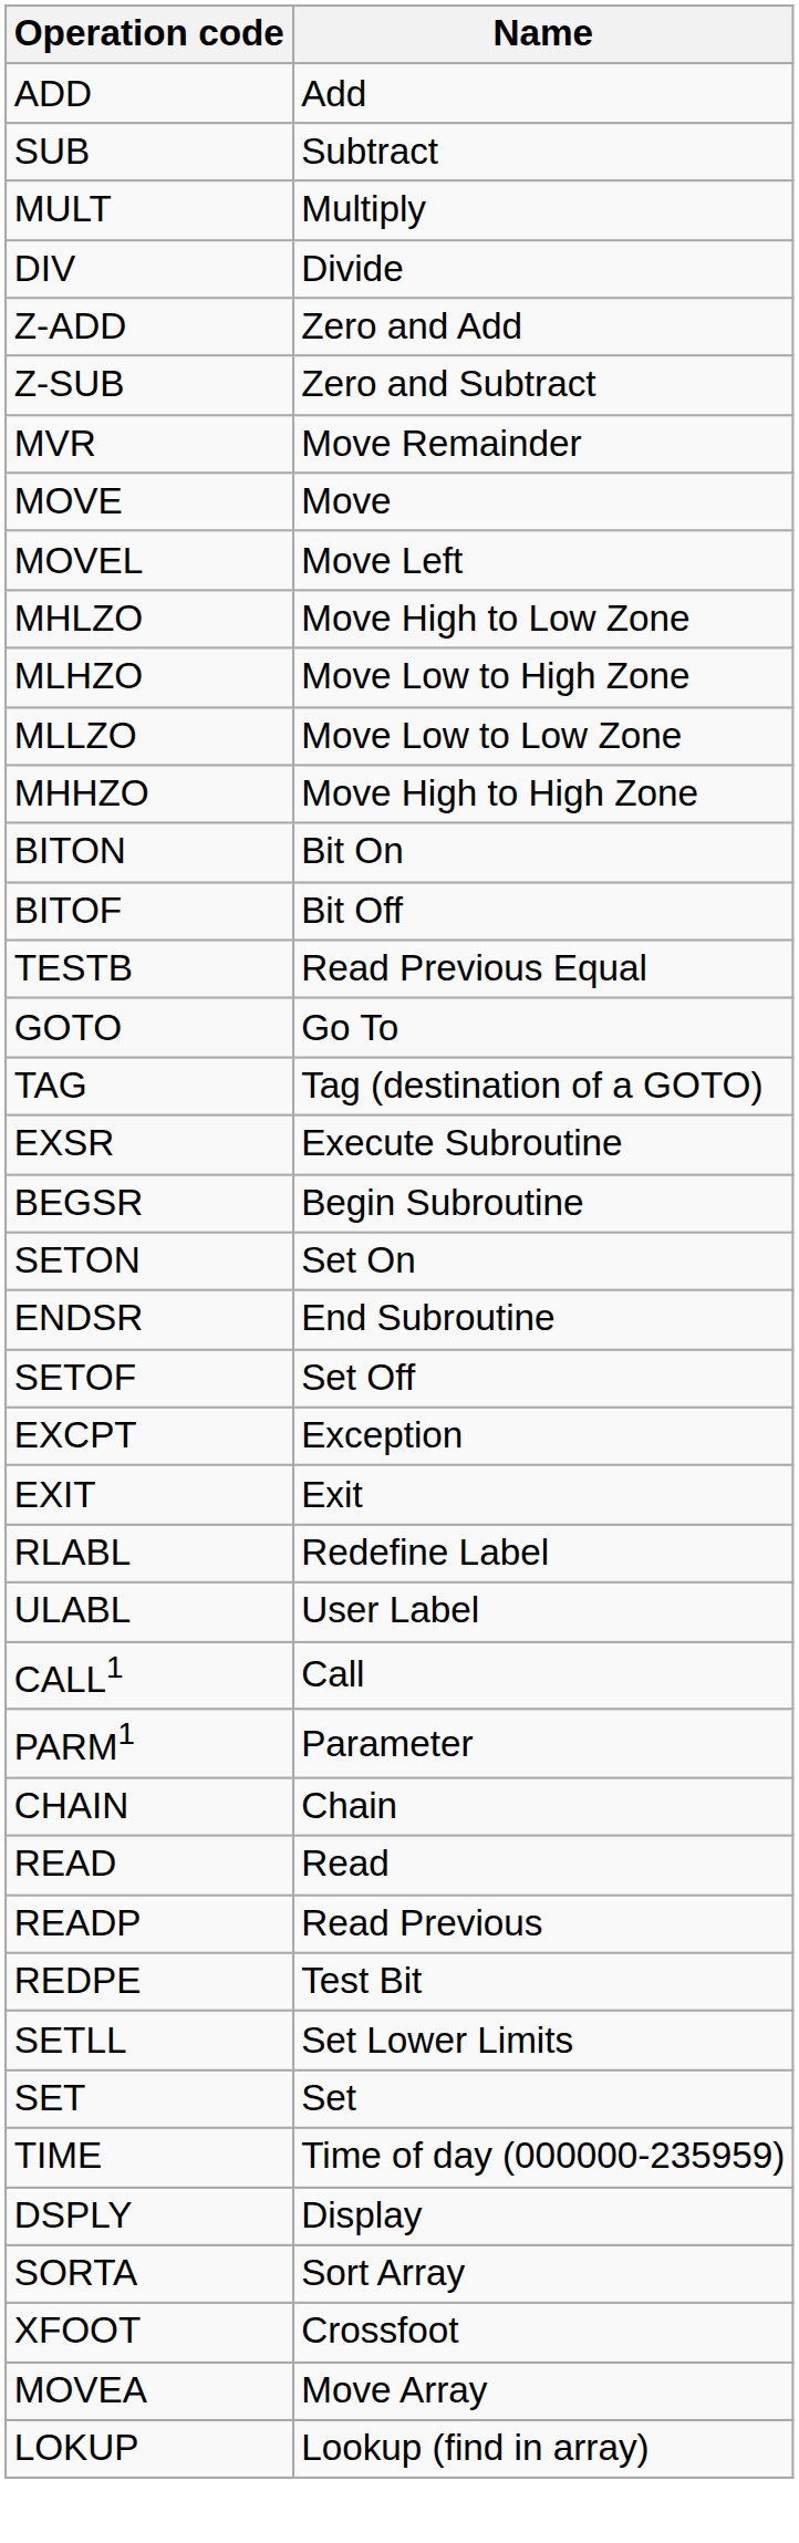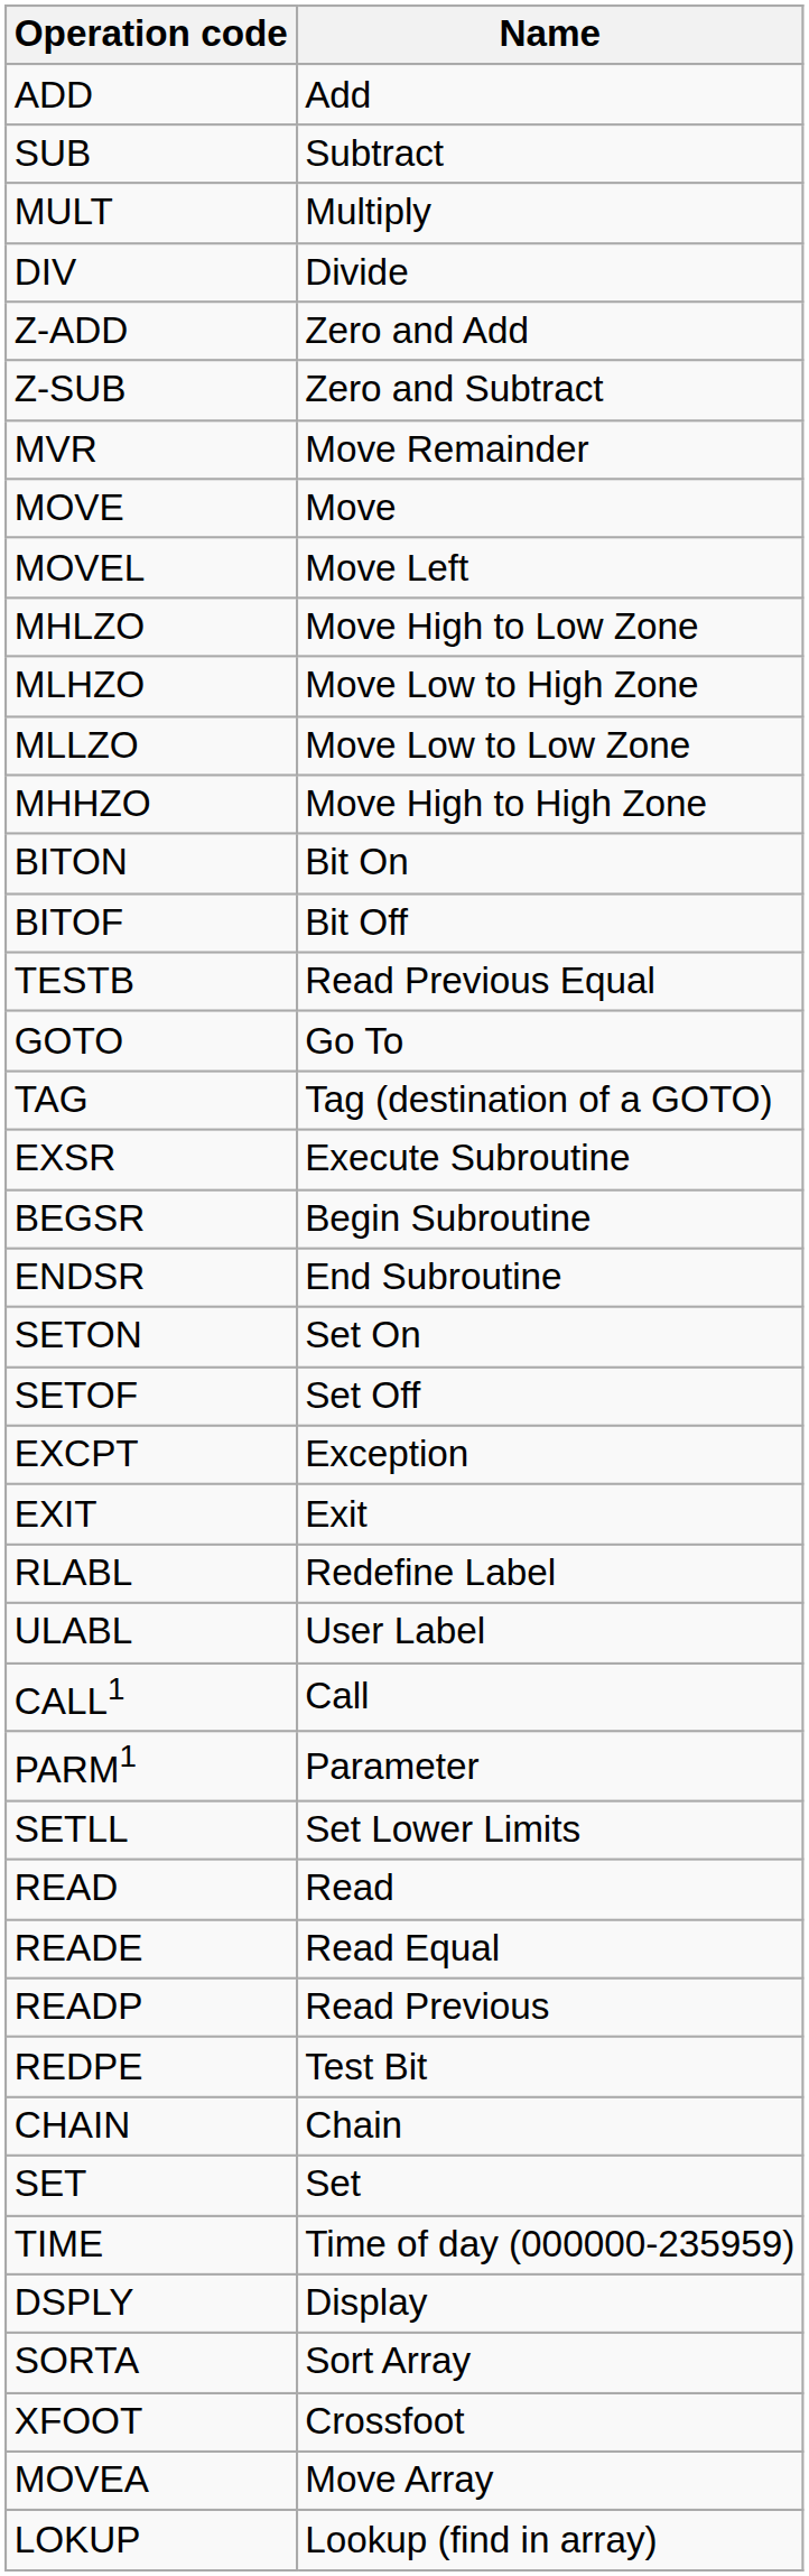rows swapped: ENDSR <-> SETON
rows swapped: CHAIN <-> SETLL
+ row: READE | Read Equal
